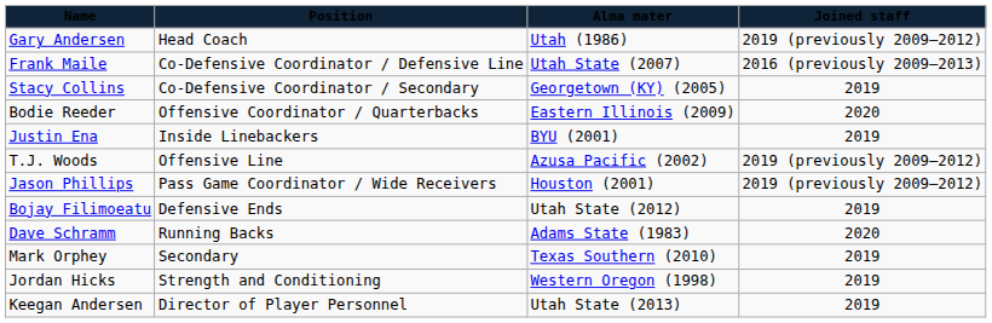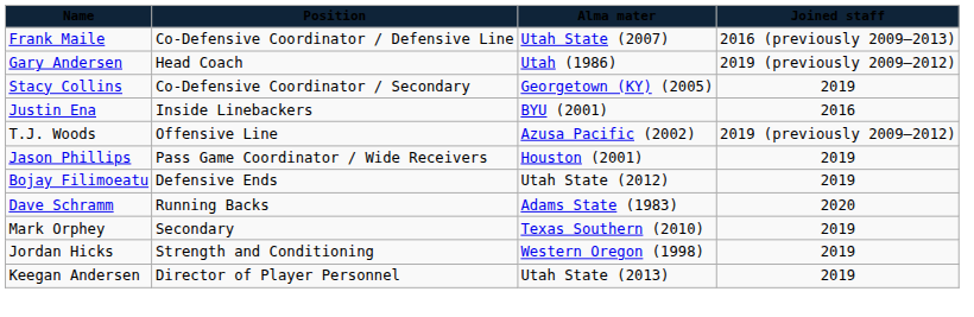rows swapped: Gary Andersen <-> Frank Maile
- row: Bodie Reeder | Offensive Coordinator / Quarterbacks | Eastern Illinois (2009) | 2020
Justin Ena | column 4: 2019 -> 2016
Jason Phillips | column 4: 2019 (previously 2009–2012) -> 2019
